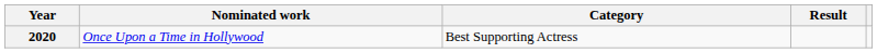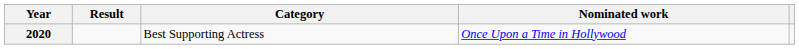columns swapped: Nominated work <-> Result
